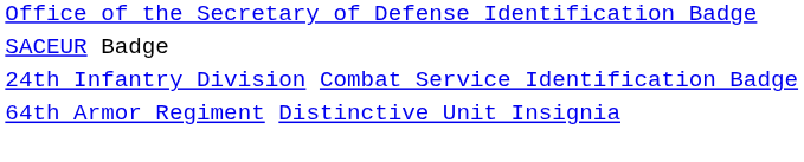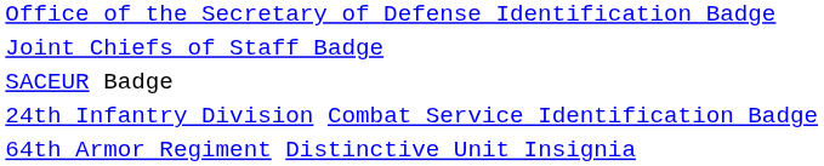+ row: Joint Chiefs of Staff Badge
